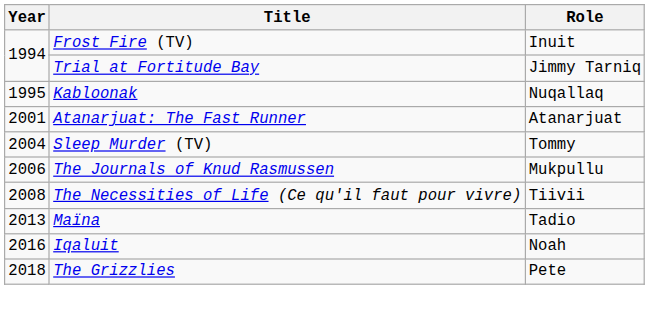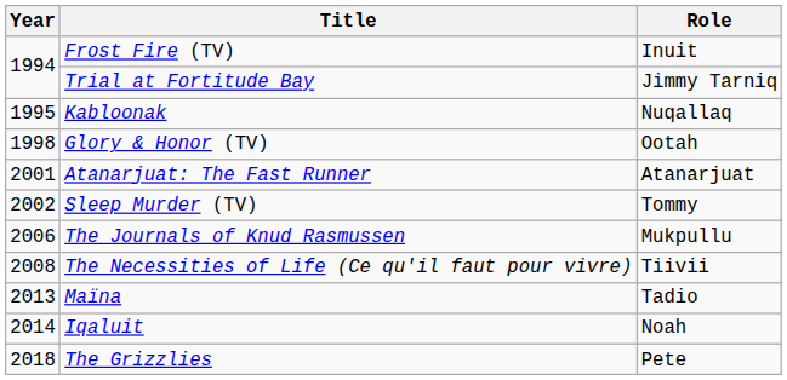+ row: 1998 | Glory & Honor (TV) | Ootah
Sleep Murder (TV) | Year: 2004 -> 2002
Iqaluit | Year: 2016 -> 2014
